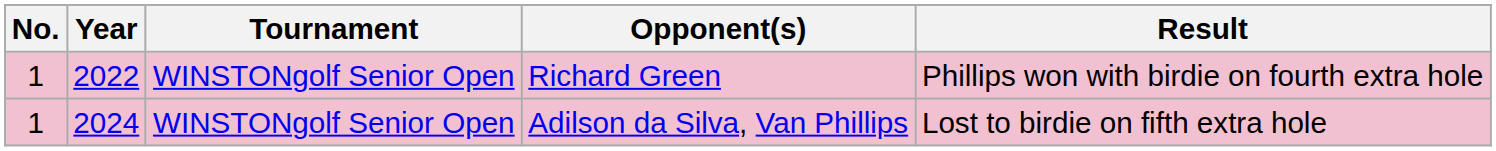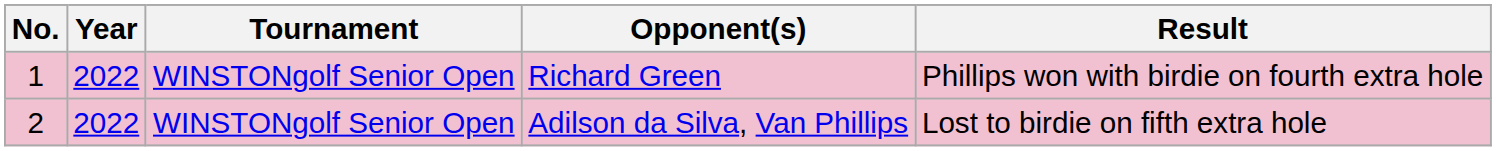Adilson da Silva, Van Phillips | No.: 1 -> 2
Adilson da Silva, Van Phillips | Year: 2024 -> 2022
